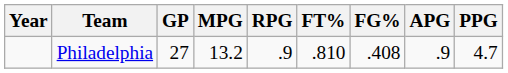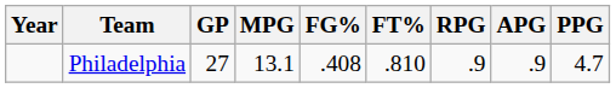columns swapped: FG% <-> RPG
Philadelphia | MPG: 13.2 -> 13.1
